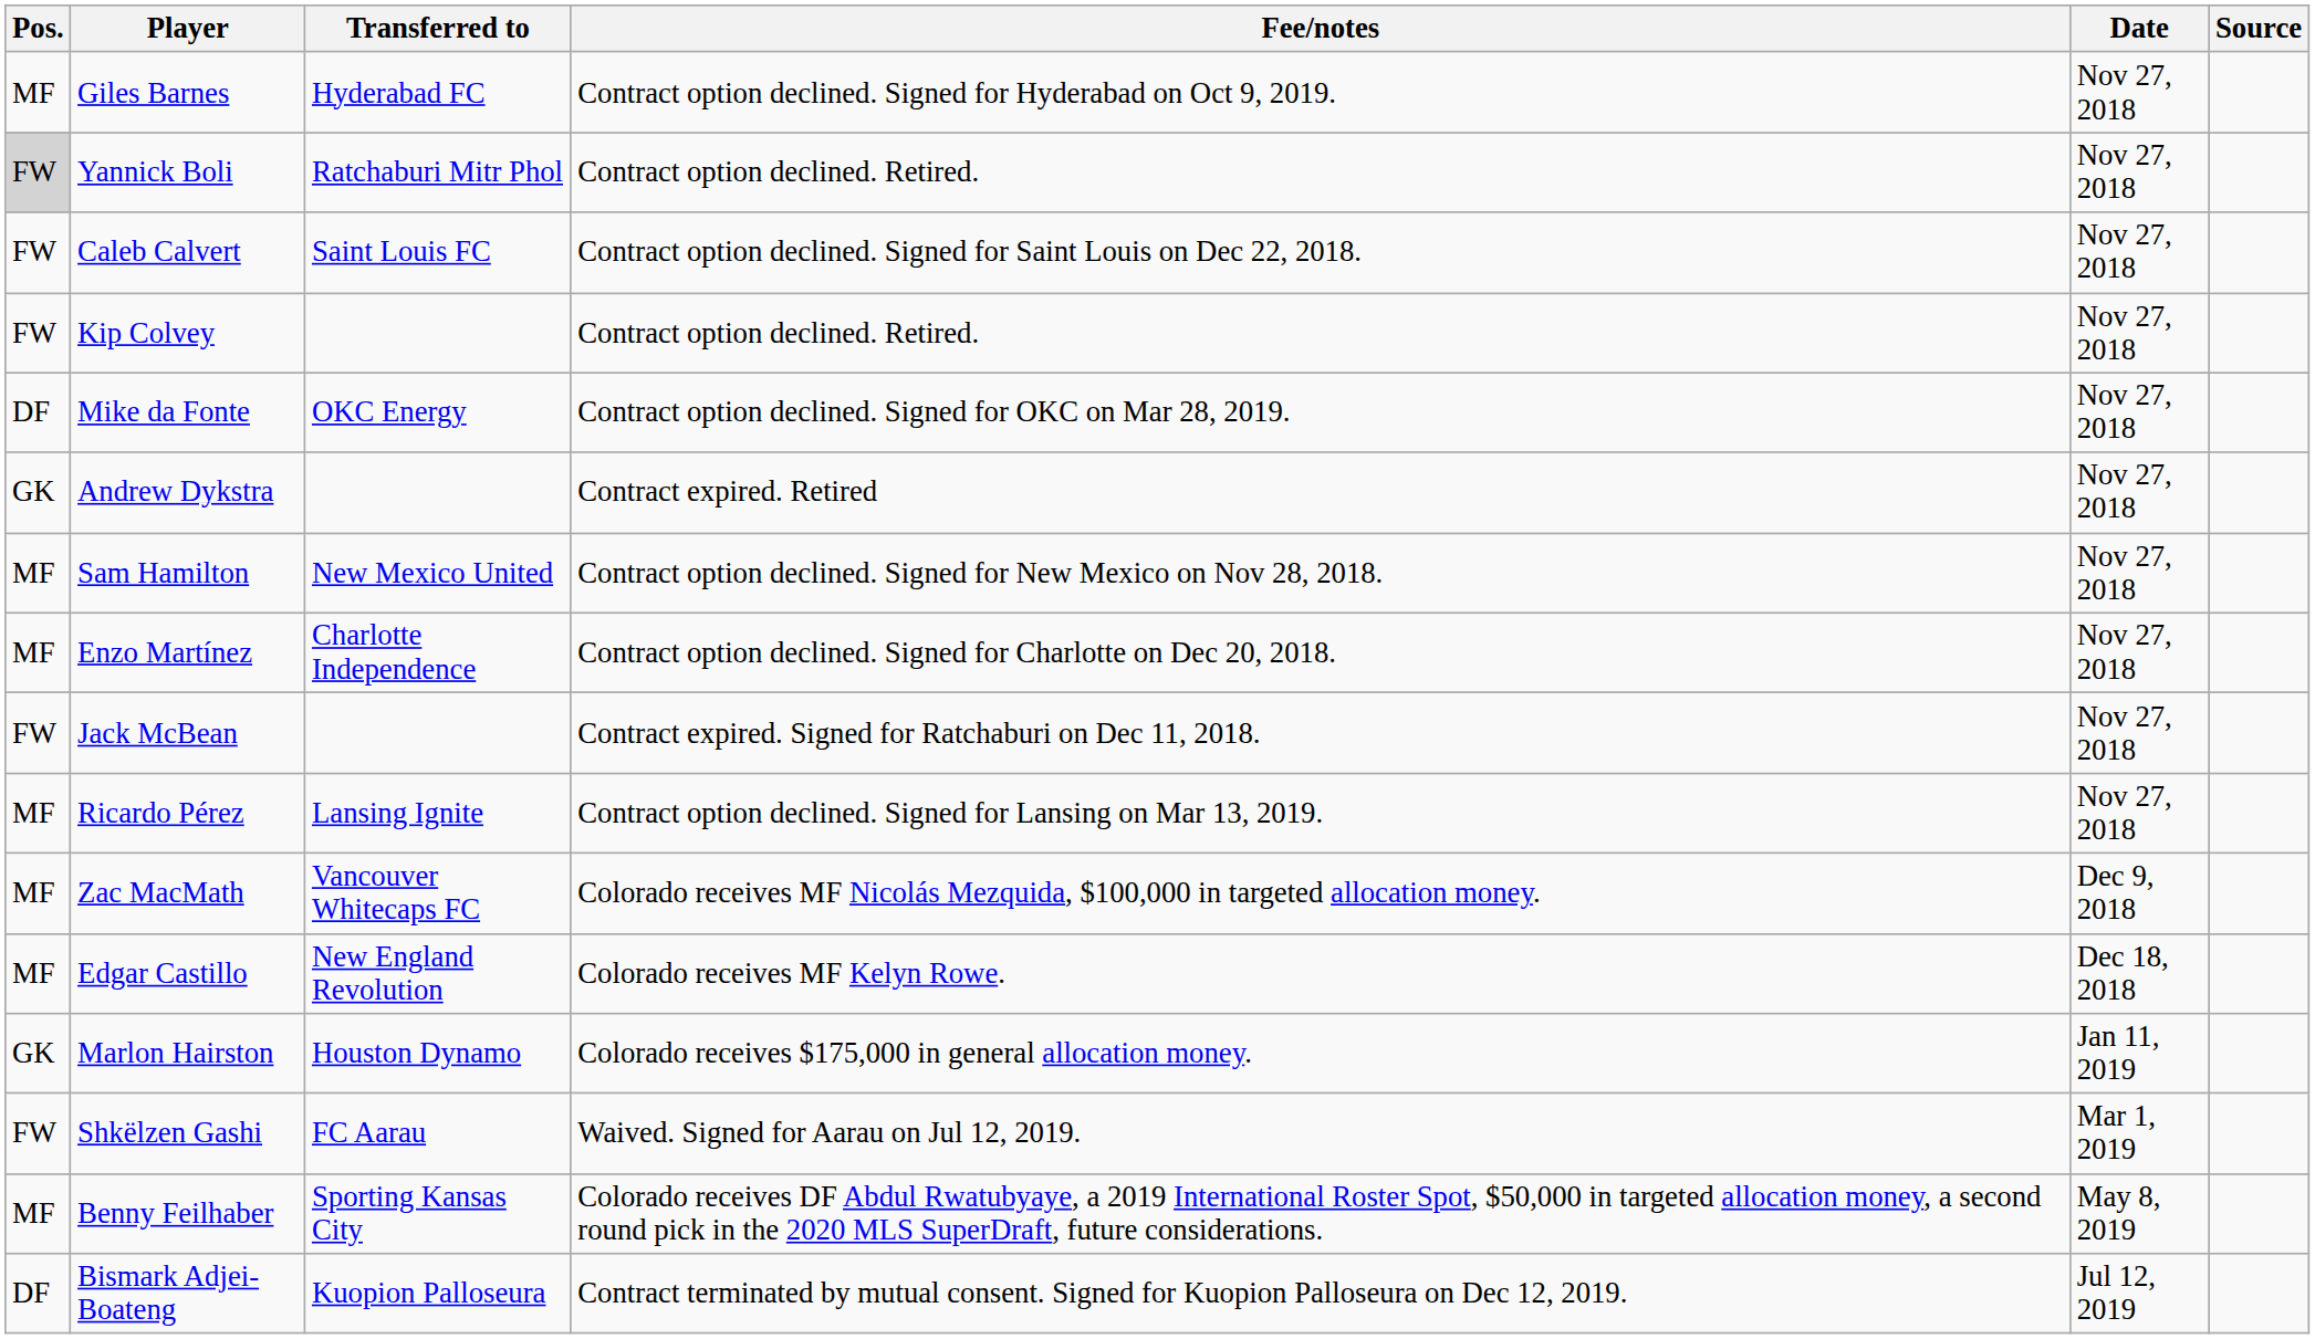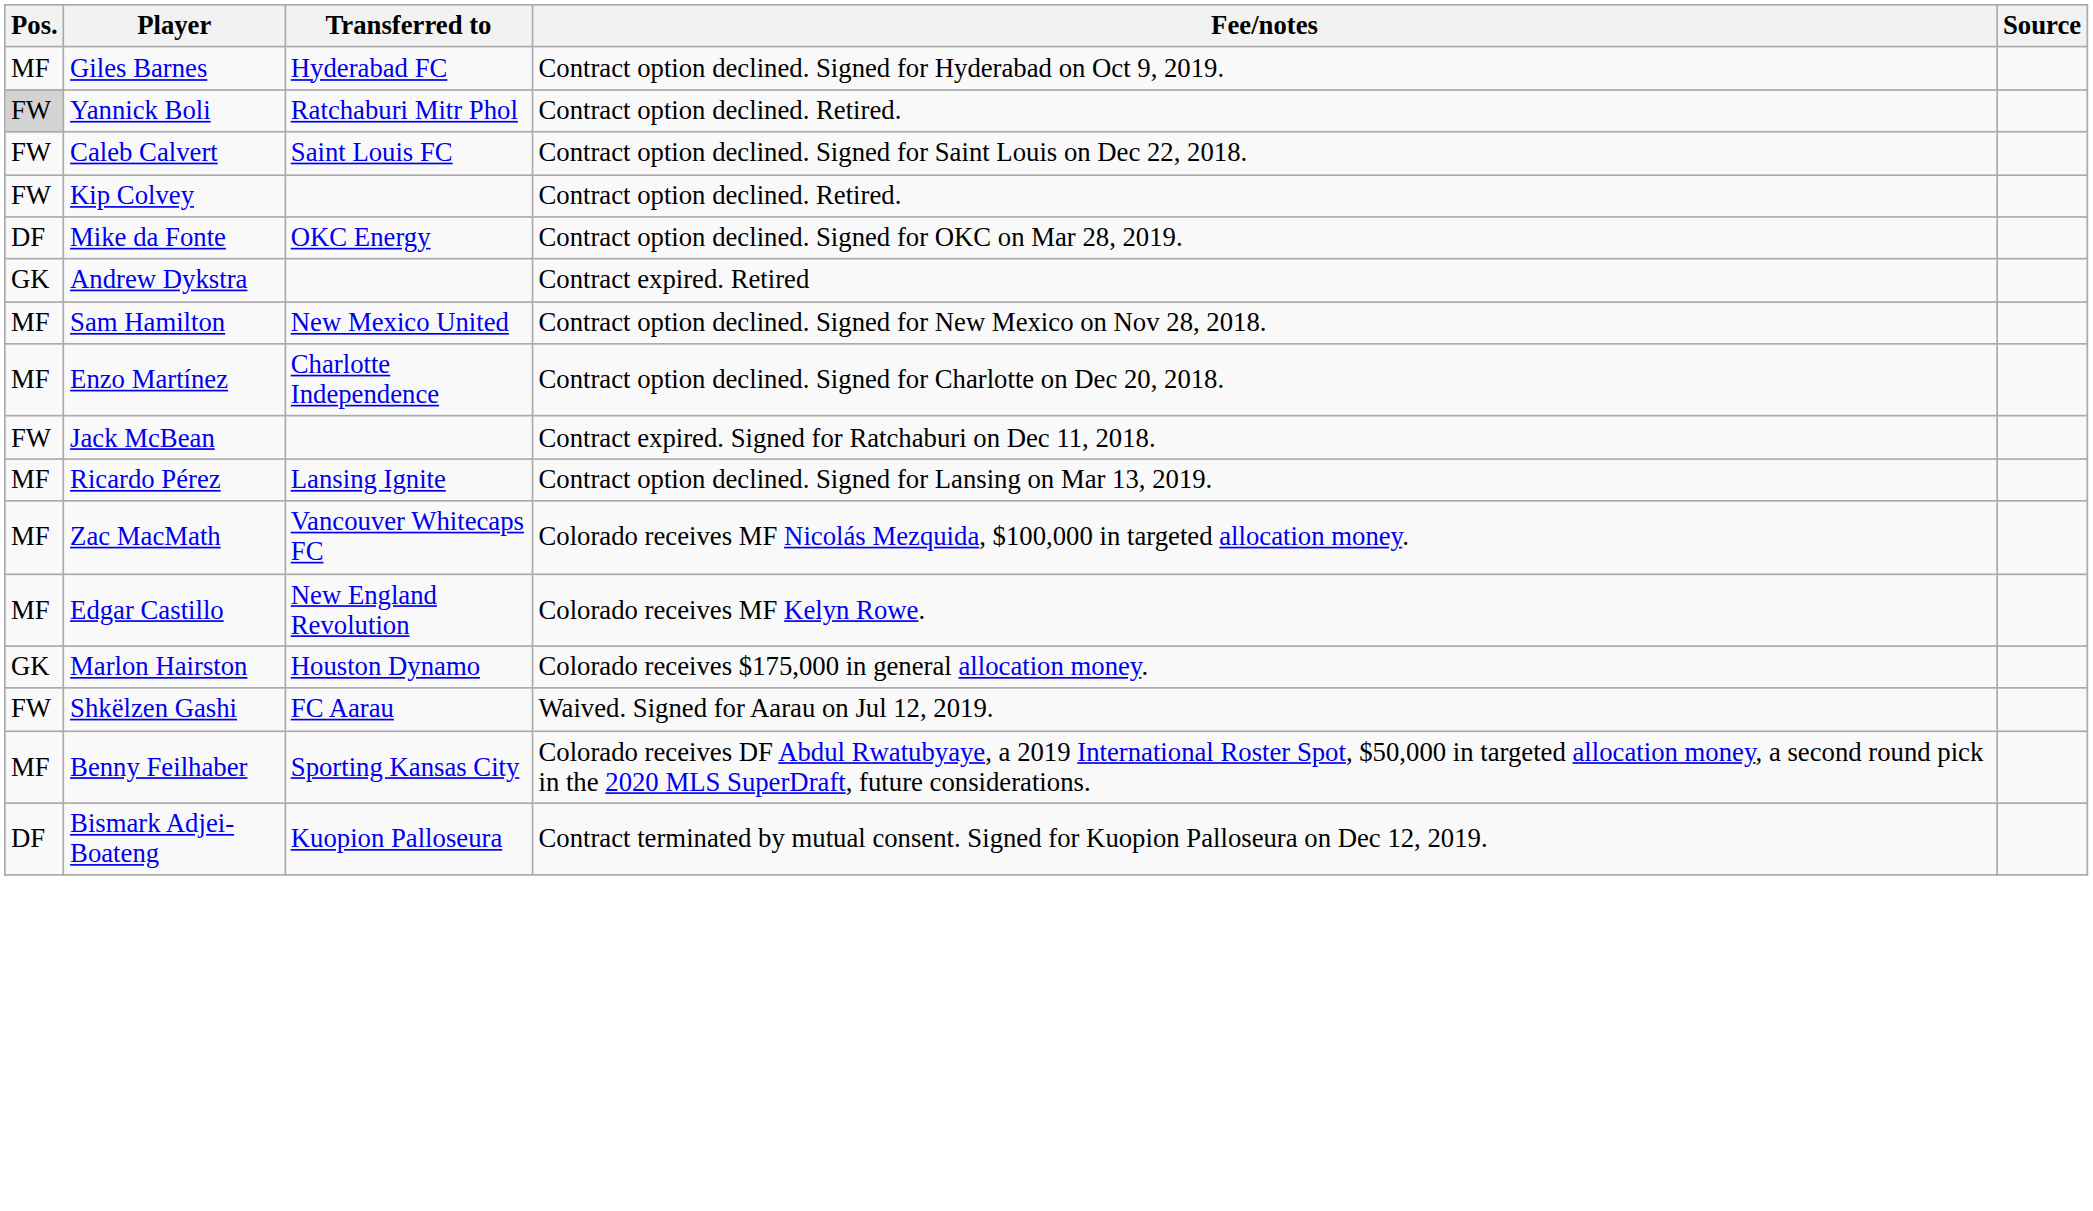- column: Date | Nov 27, 2018 | Nov 27, 2018 | Nov 27, 2018 | Nov 27, 2018 | Nov 27, 2018 | Nov 27, 2018 | Nov 27, 2018 | Nov 27, 2018 | Nov 27, 2018 | Nov 27, 2018 | Dec 9, 2018 | Dec 18, 2018 | Jan 11, 2019 | Mar 1, 2019 | May 8, 2019 | Jul 12, 2019
